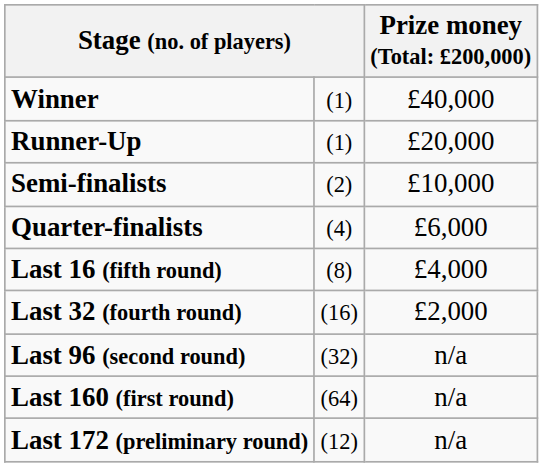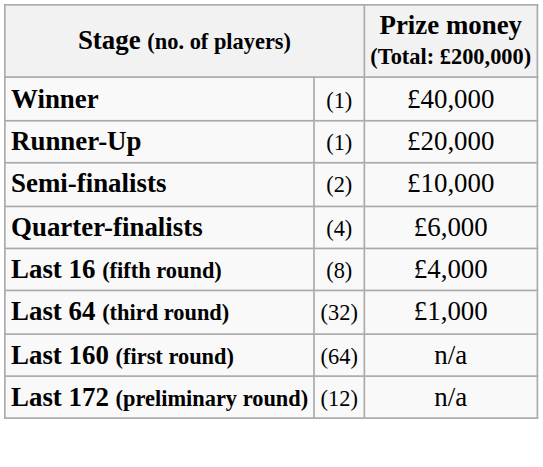- row: Last 32 (fourth round) | (16) | £2,000
+ row: Last 64 (third round) | (32) | £1,000
- row: Last 96 (second round) | (32) | n/a
